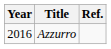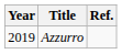Azzurro | Year: 2016 -> 2019
